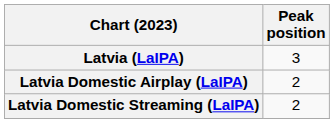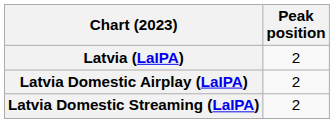Latvia (LaIPA) | Peak position: 3 -> 2
